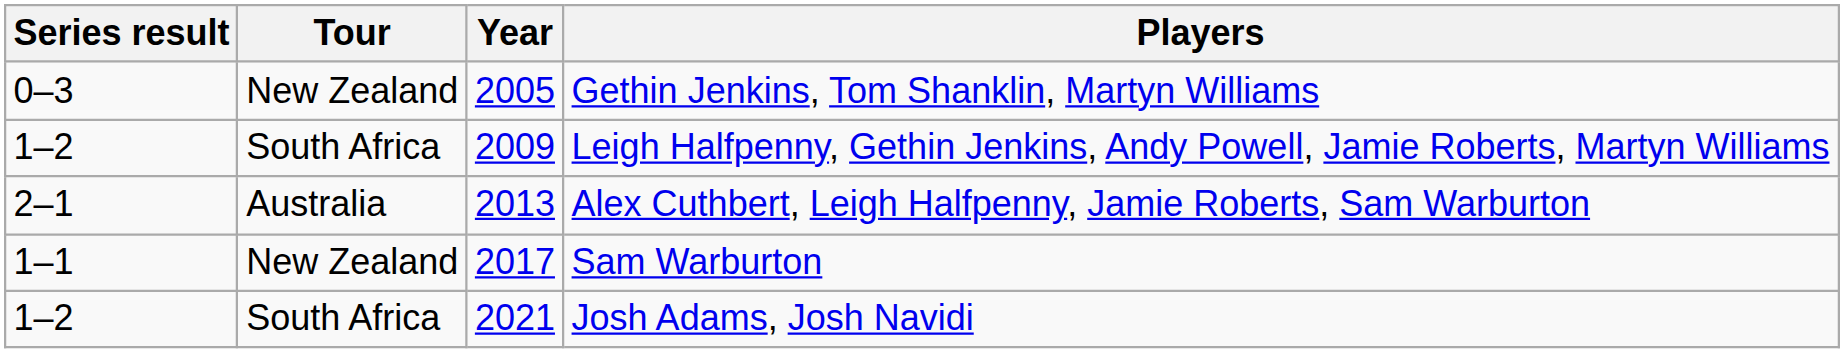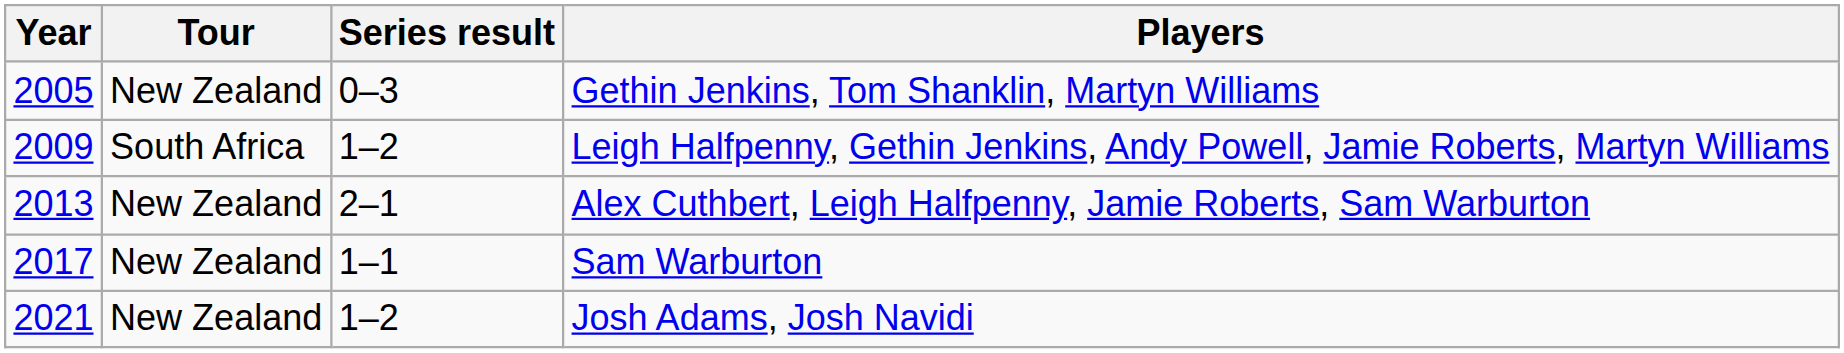columns swapped: Year <-> Series result
Alex Cuthbert, Leigh Halfpenny, Jamie Roberts, Sam Warburton | Tour: Australia -> New Zealand
Josh Adams, Josh Navidi | Tour: South Africa -> New Zealand
